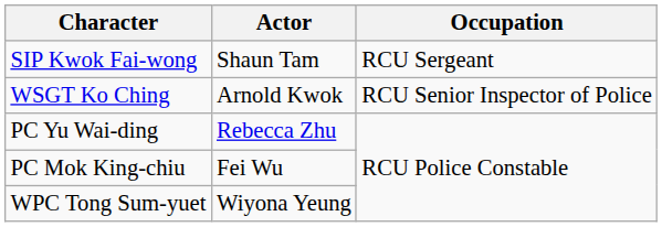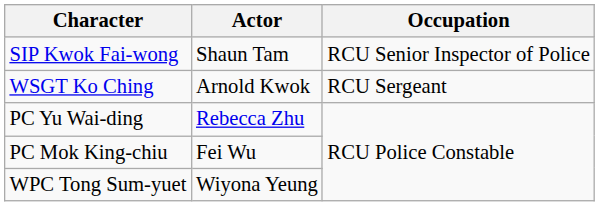SIP Kwok Fai-wong | Occupation: RCU Sergeant -> RCU Senior Inspector of Police
WSGT Ko Ching | Occupation: RCU Senior Inspector of Police -> RCU Sergeant
